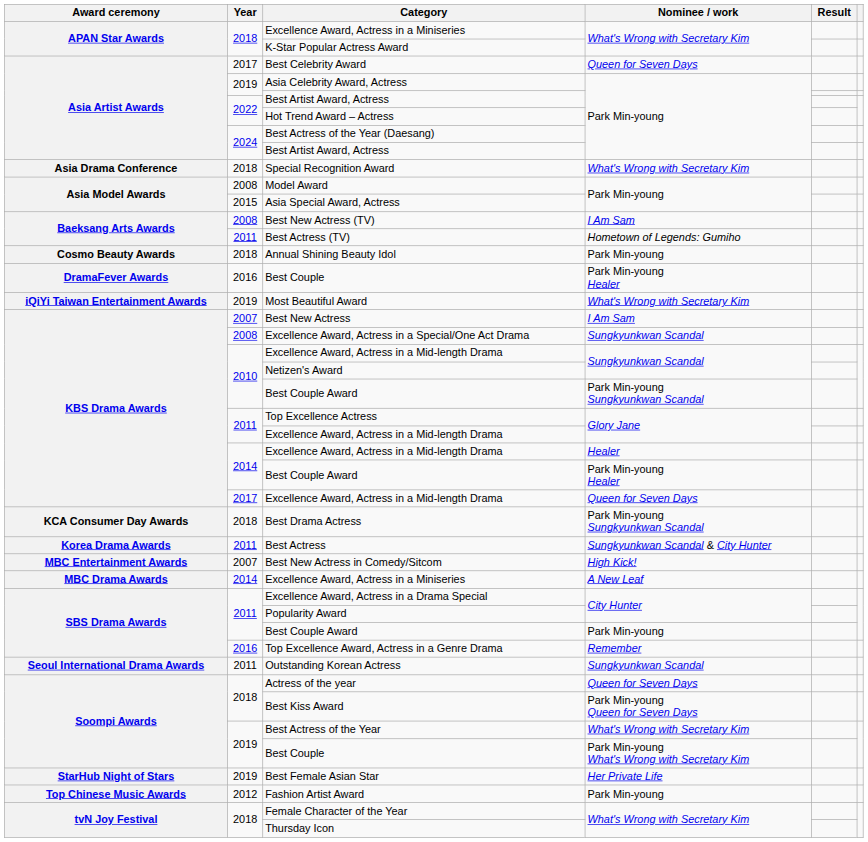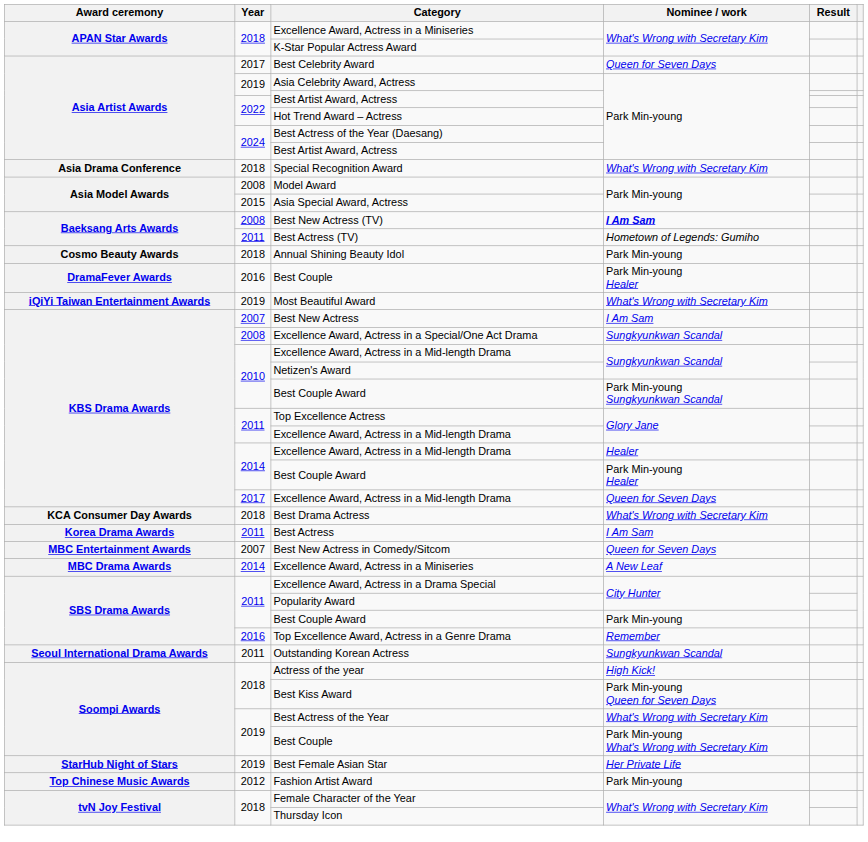Best New Actress (TV) | Nominee / work: normal -> bold
Best Drama Actress | Nominee / work: Park Min-young Sungkyunkwan Scandal -> What's Wrong with Secretary Kim
Best Actress | Nominee / work: Sungkyunkwan Scandal & City Hunter -> I Am Sam
Best New Actress in Comedy/Sitcom | Nominee / work: High Kick! -> Queen for Seven Days
Actress of the year | Nominee / work: Queen for Seven Days -> High Kick!
